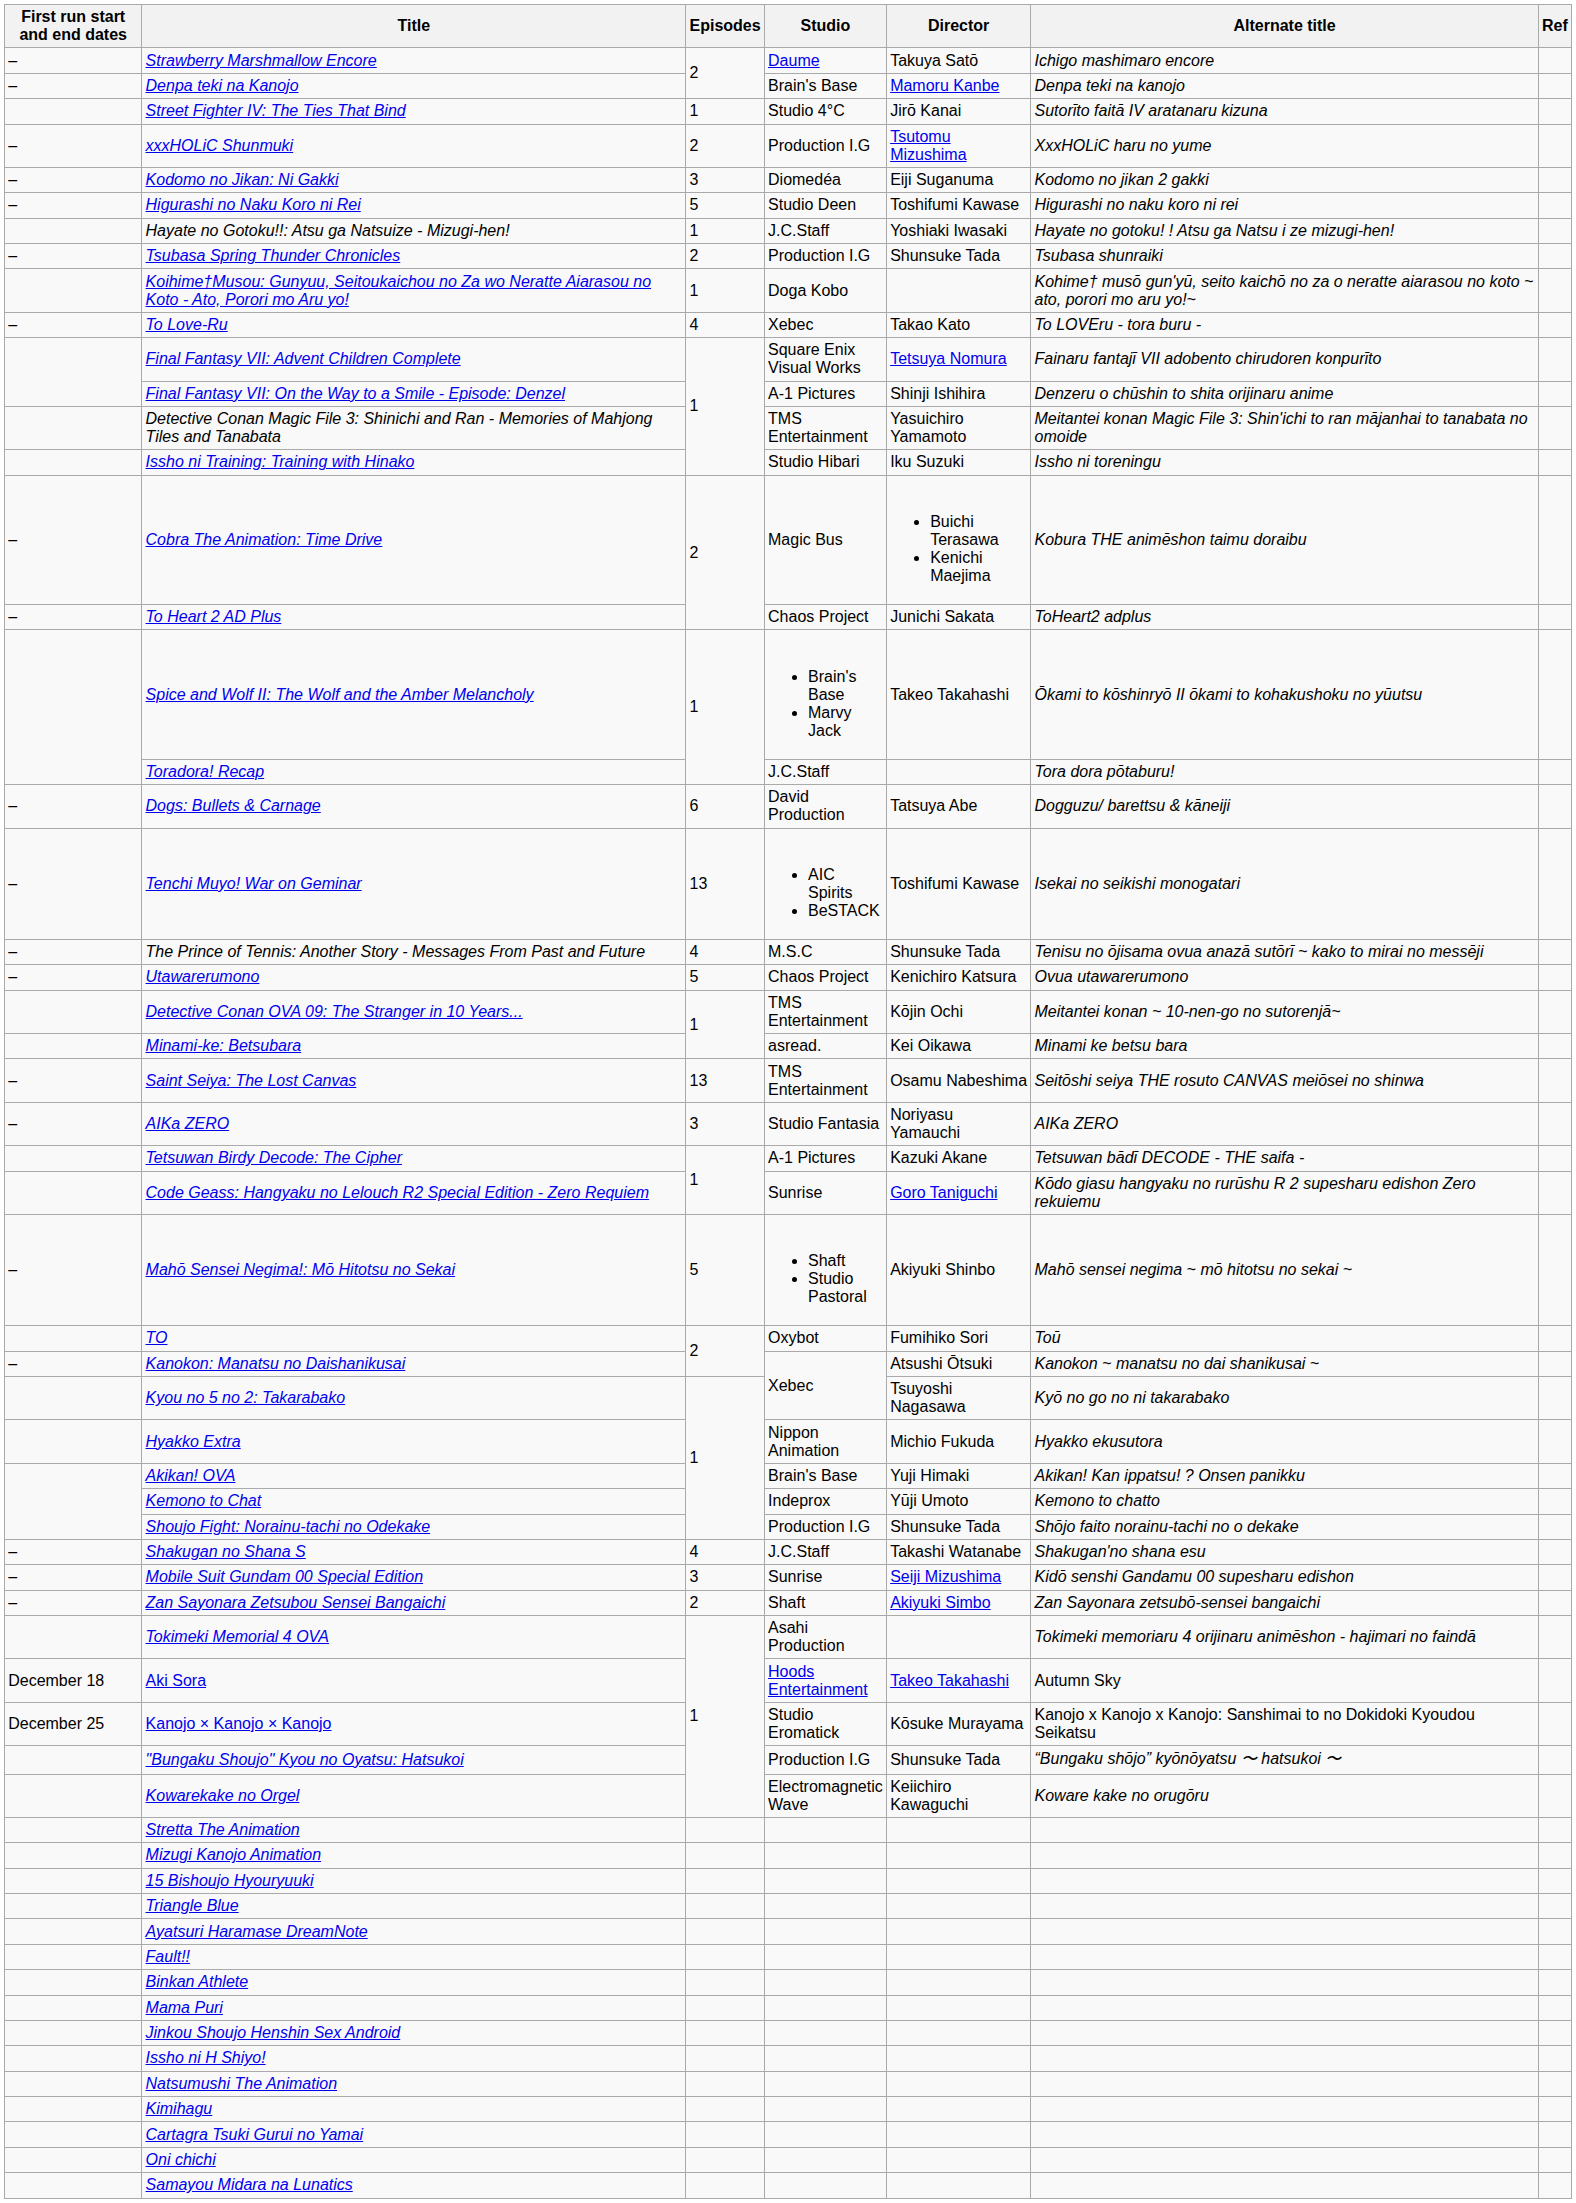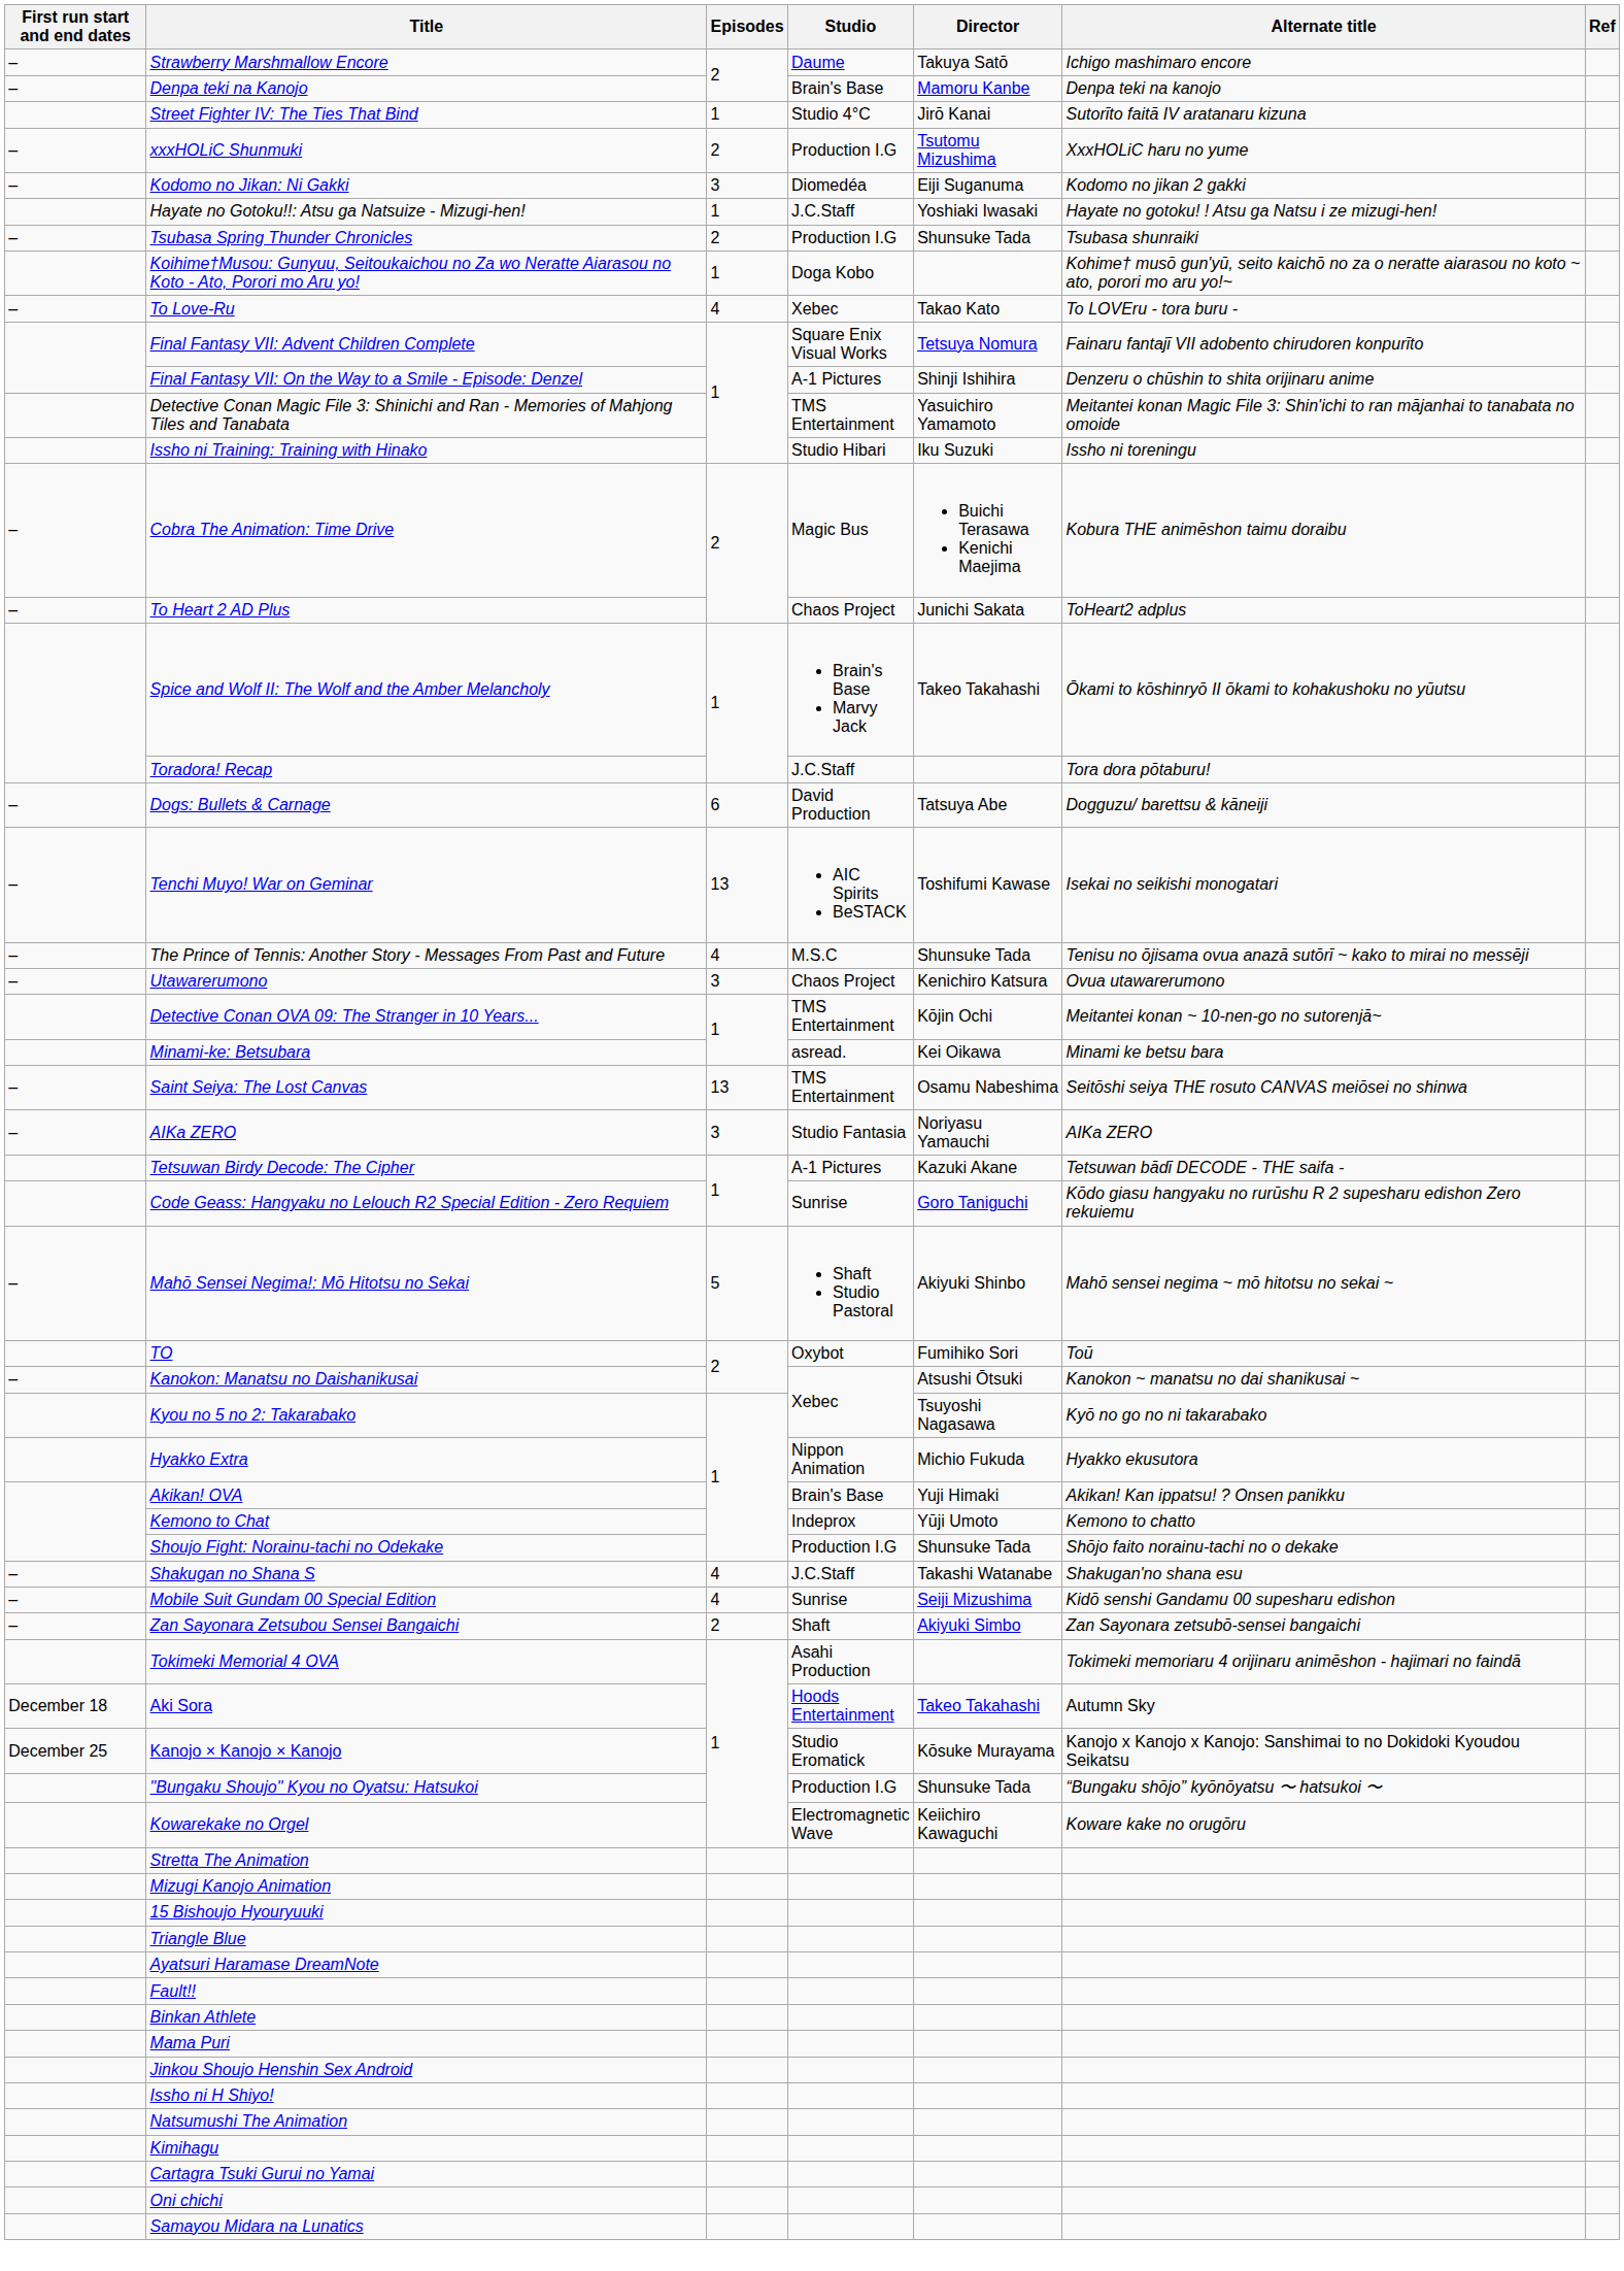- row: – | Higurashi no Naku Koro ni Rei | 5 | Studio Deen | Toshifumi Kawase | Higurashi no naku koro ni rei
Utawarerumono | Episodes: 5 -> 3
Mobile Suit Gundam 00 Special Edition | Episodes: 3 -> 4
